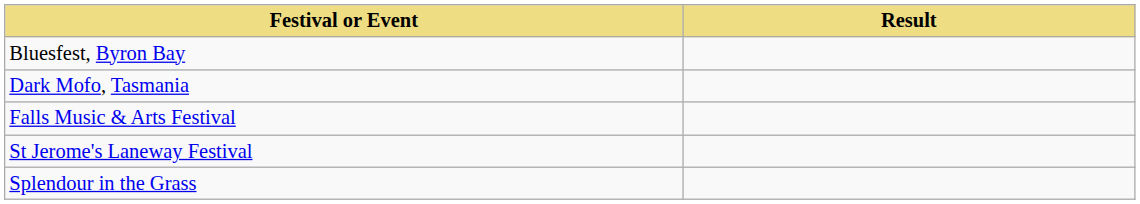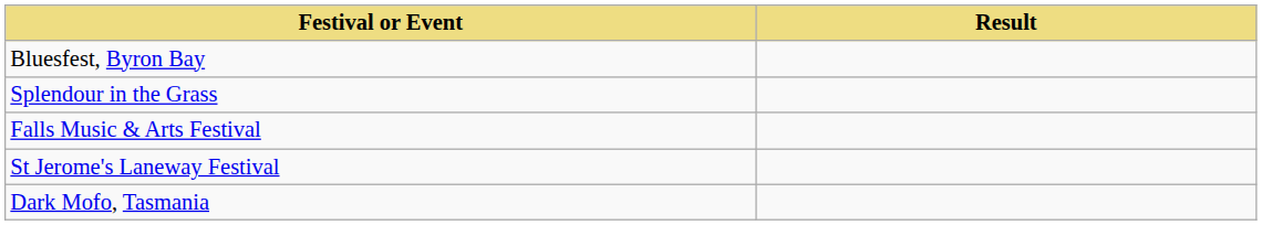rows swapped: Dark Mofo, Tasmania <-> Splendour in the Grass
